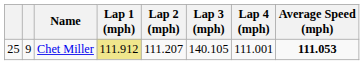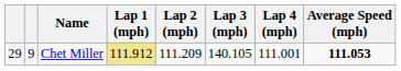Chet Miller | column 1: 25 -> 29
Chet Miller | Lap 2 (mph): 111.207 -> 111.209
